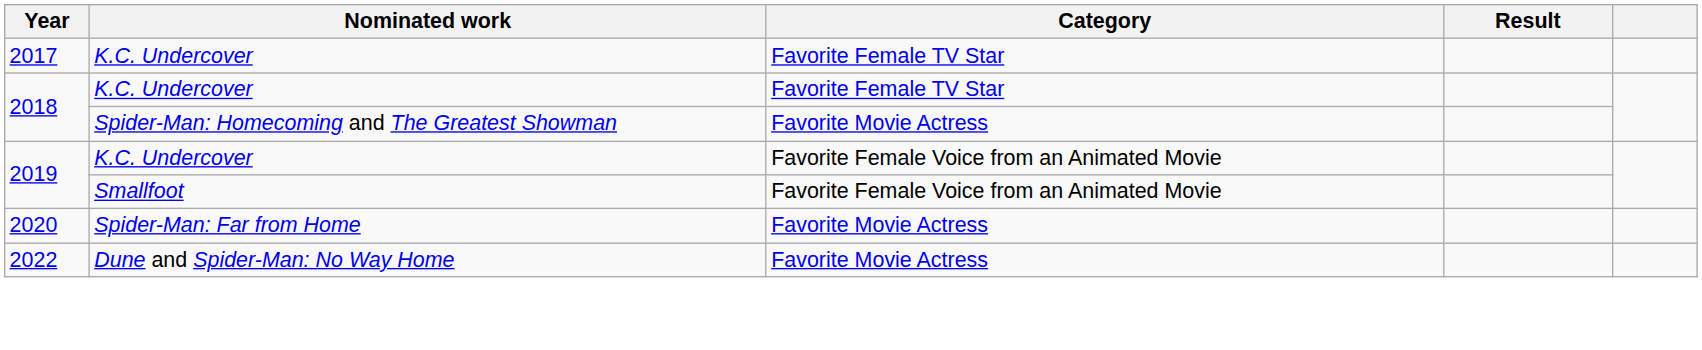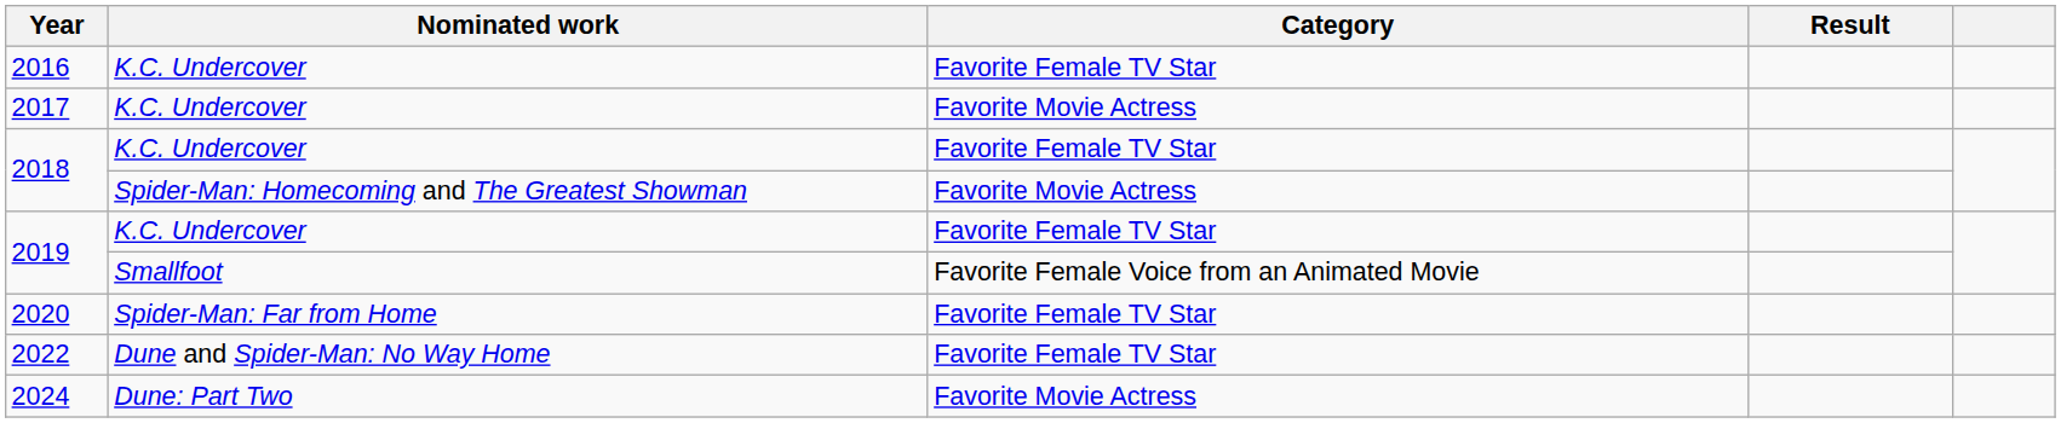+ row: 2016 | K.C. Undercover | Favorite Female TV Star
2017 | Category: Favorite Female TV Star -> Favorite Movie Actress
2019 / K.C. Undercover | Category: Favorite Female Voice from an Animated Movie -> Favorite Female TV Star
2020 | Category: Favorite Movie Actress -> Favorite Female TV Star
2022 | Category: Favorite Movie Actress -> Favorite Female TV Star
+ row: 2024 | Dune: Part Two | Favorite Movie Actress
